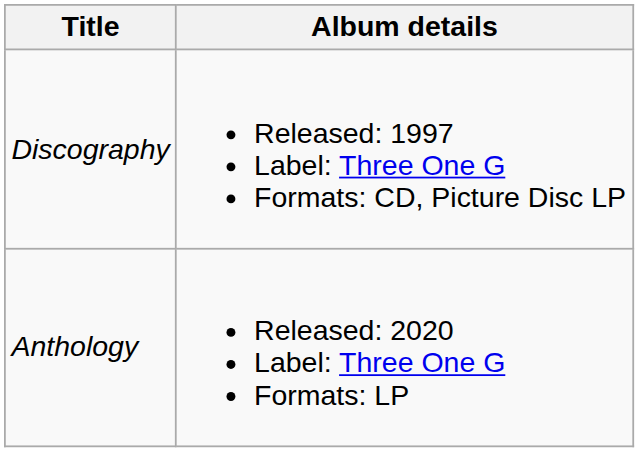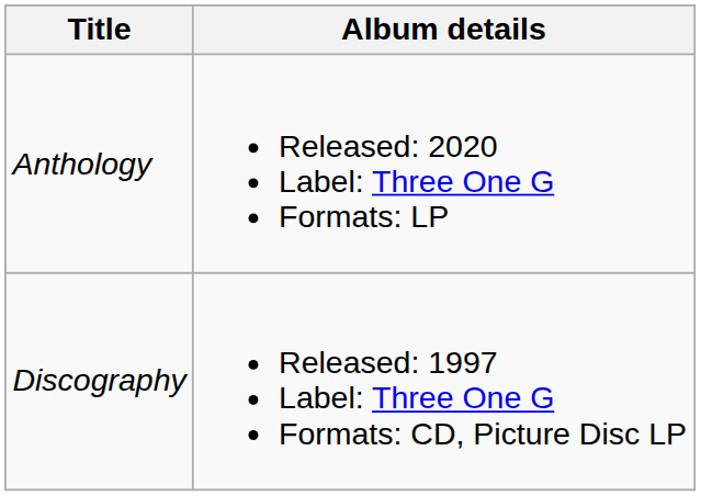rows swapped: Discography <-> Anthology
